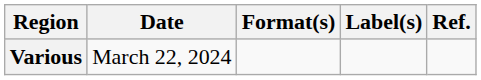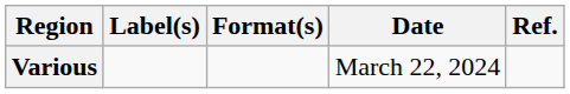columns swapped: Date <-> Label(s)
